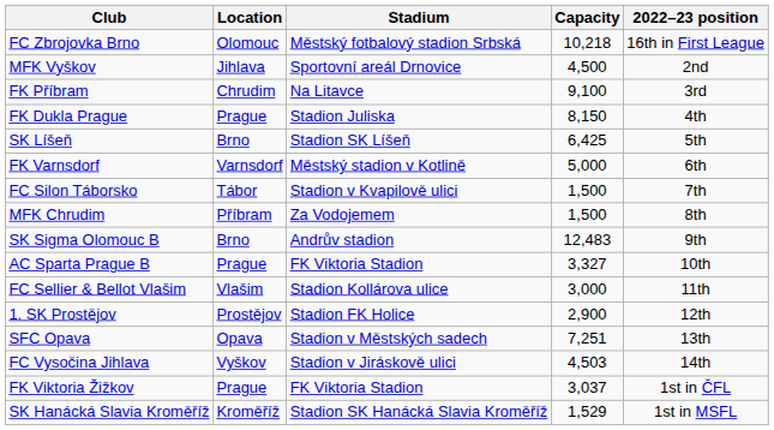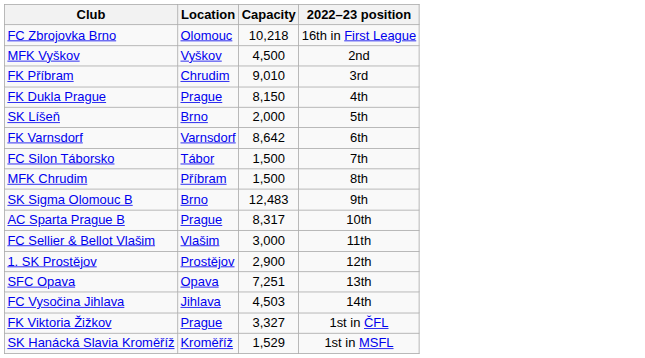- column: Stadium | Městský fotbalový stadion Srbská | Sportovní areál Drnovice | Na Litavce | Stadion Juliska | Stadion SK Líšeň | Městský stadion v Kotlině | Stadion v Kvapilově ulici | Za Vodojemem | Andrův stadion | FK Viktoria Stadion | Stadion Kollárova ulice | Stadion FK Holice | Stadion v Městských sadech | Stadion v Jiráskově ulici | FK Viktoria Stadion | Stadion SK Hanácká Slavia Kroměříž
MFK Vyškov | Location: Jihlava -> Vyškov
FK Příbram | Capacity: 9,100 -> 9,010
SK Líšeň | Capacity: 6,425 -> 2,000
FK Varnsdorf | Capacity: 5,000 -> 8,642
AC Sparta Prague B | Capacity: 3,327 -> 8,317
FC Vysočina Jihlava | Location: Vyškov -> Jihlava
FK Viktoria Žižkov | Capacity: 3,037 -> 3,327
